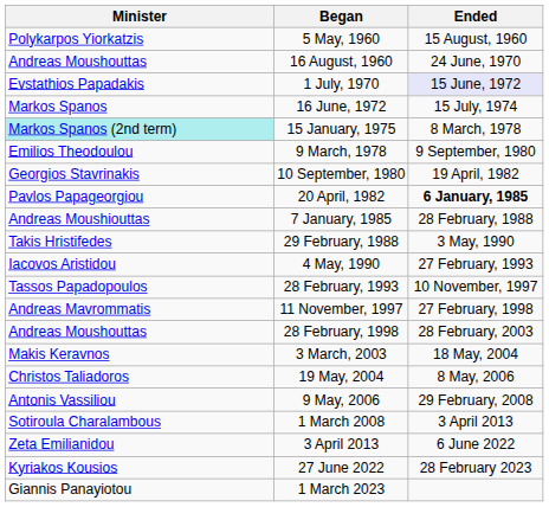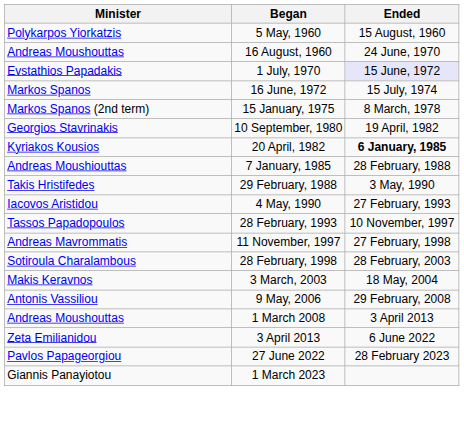15 January, 1975 | Minister: paleturquoise background -> no background
- row: Emilios Theodoulou | 9 March, 1978 | 9 September, 1980
20 April, 1982 | Minister: Pavlos Papageorgiou -> Kyriakos Kousios
28 February, 1998 | Minister: Andreas Moushouttas -> Sotiroula Charalambous
- row: Christos Taliadoros | 19 May, 2004 | 8 May, 2006
1 March 2008 | Minister: Sotiroula Charalambous -> Andreas Moushouttas
27 June 2022 | Minister: Kyriakos Kousios -> Pavlos Papageorgiou
